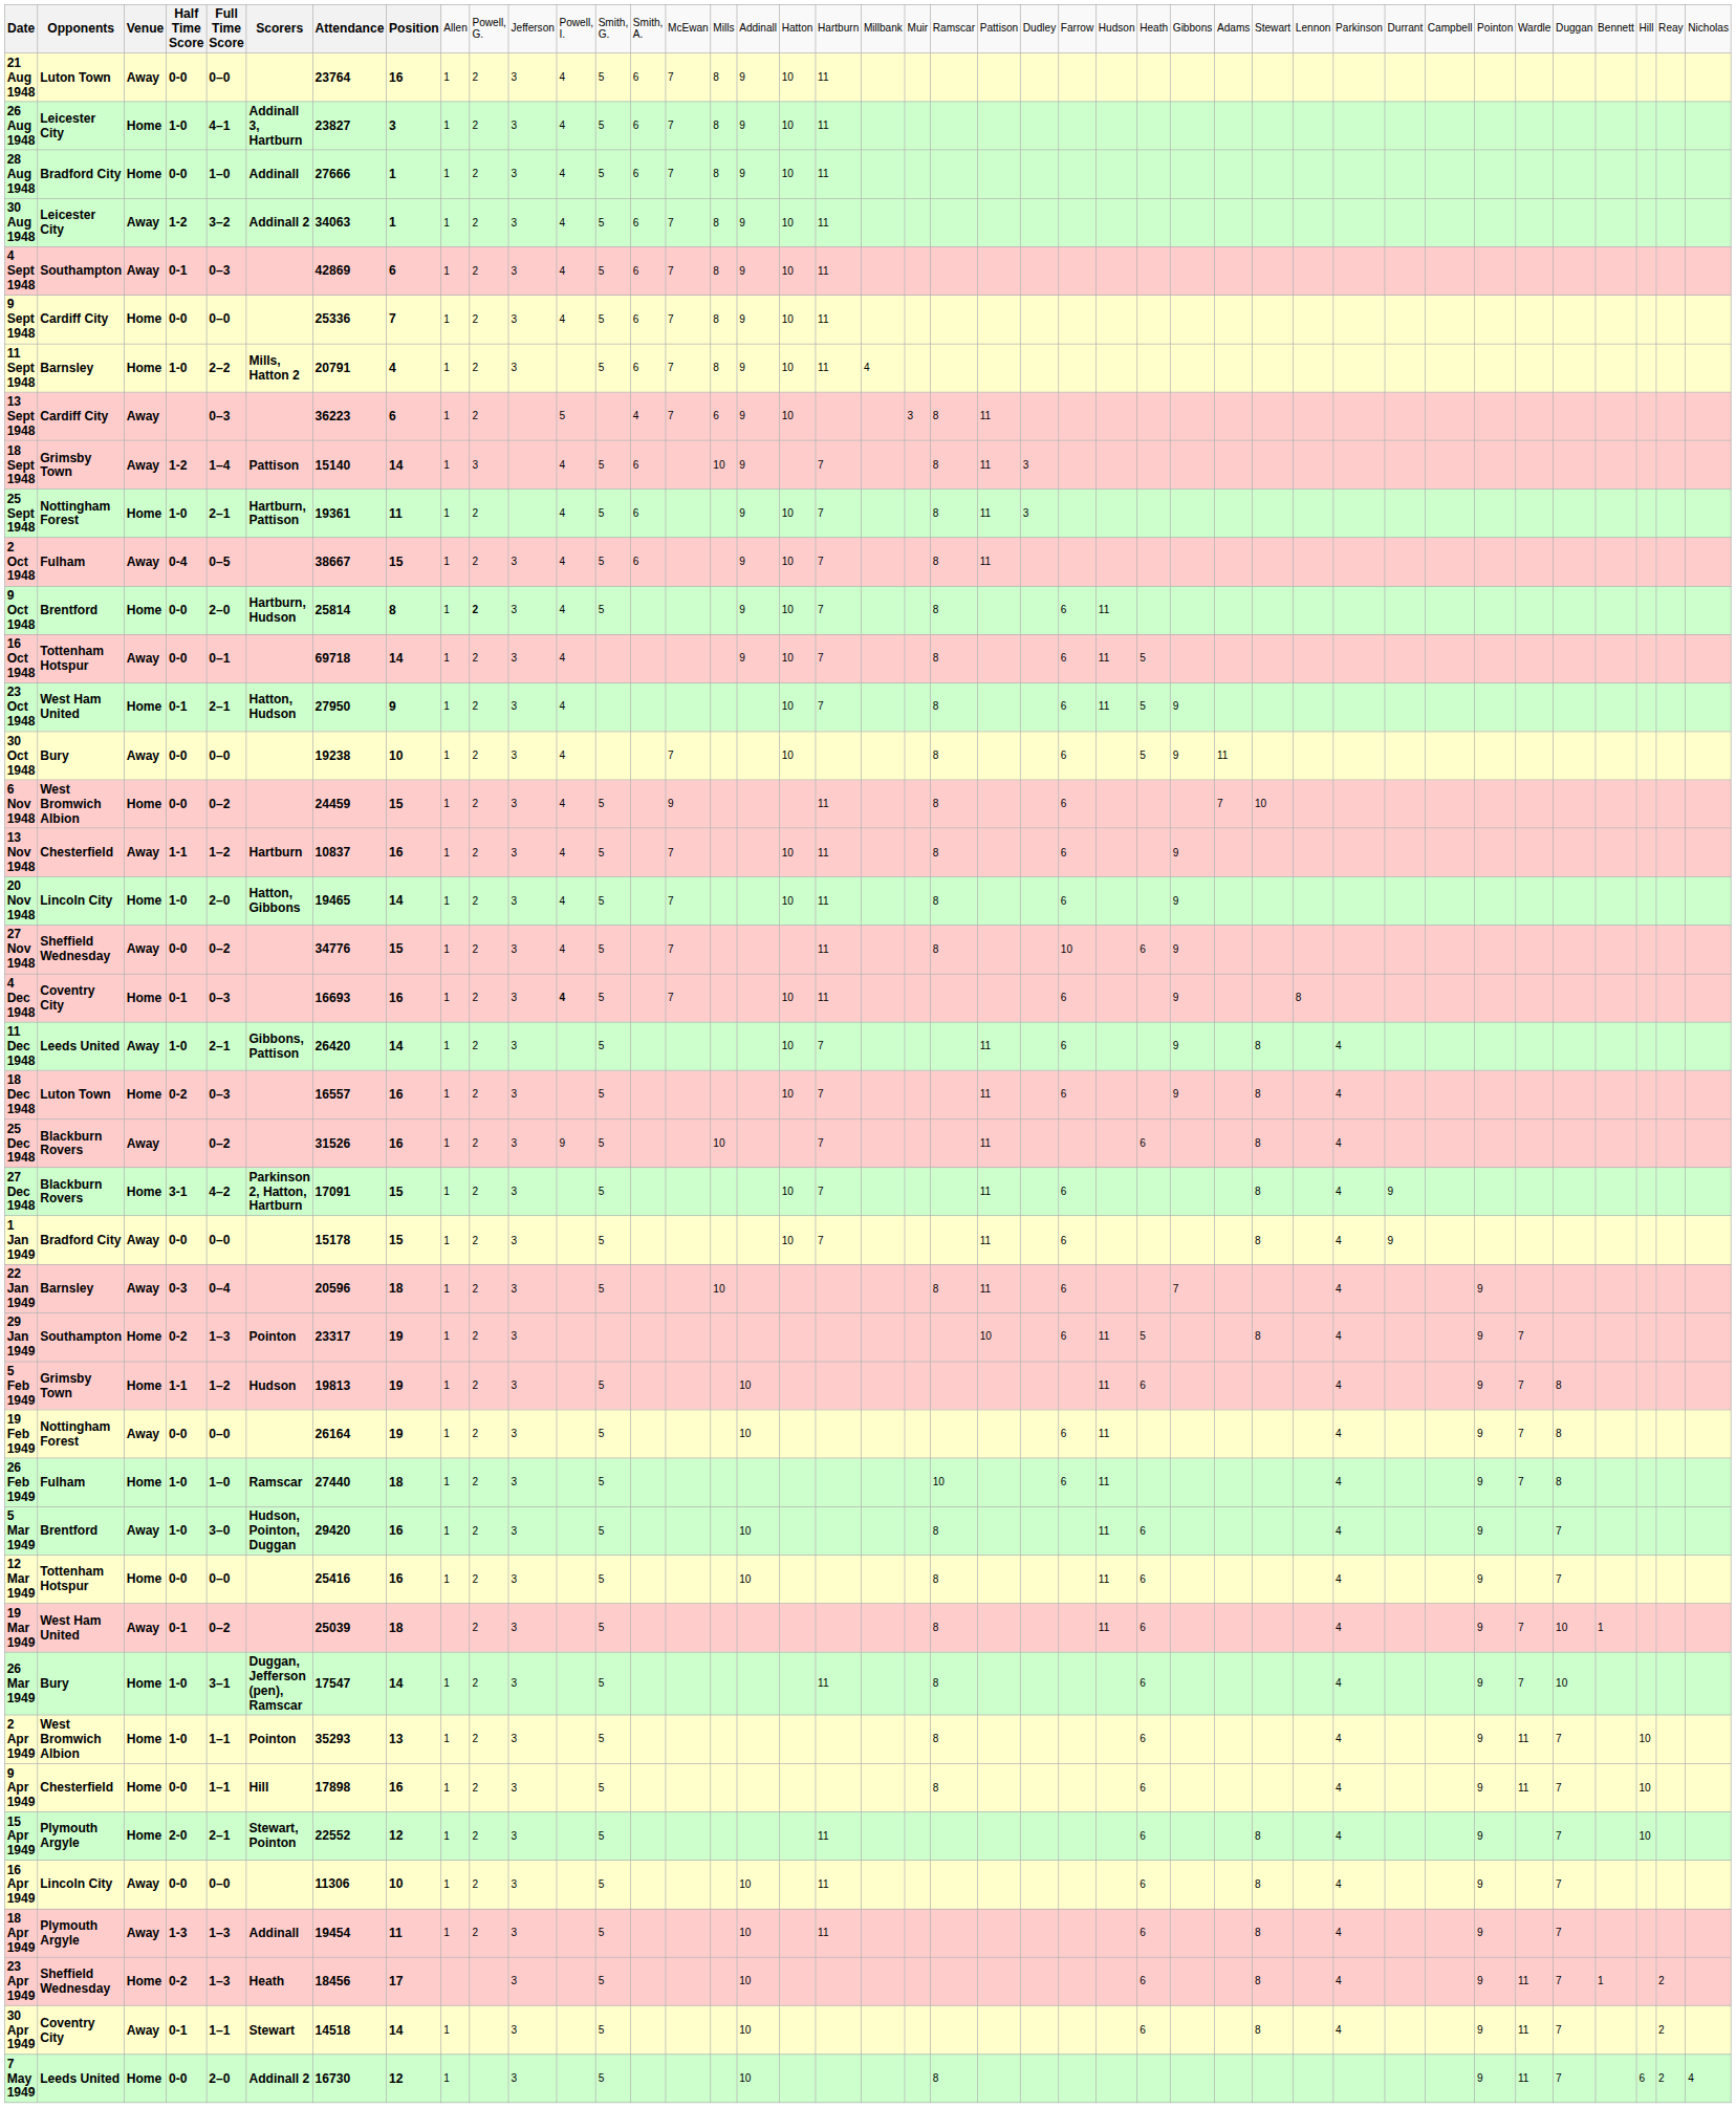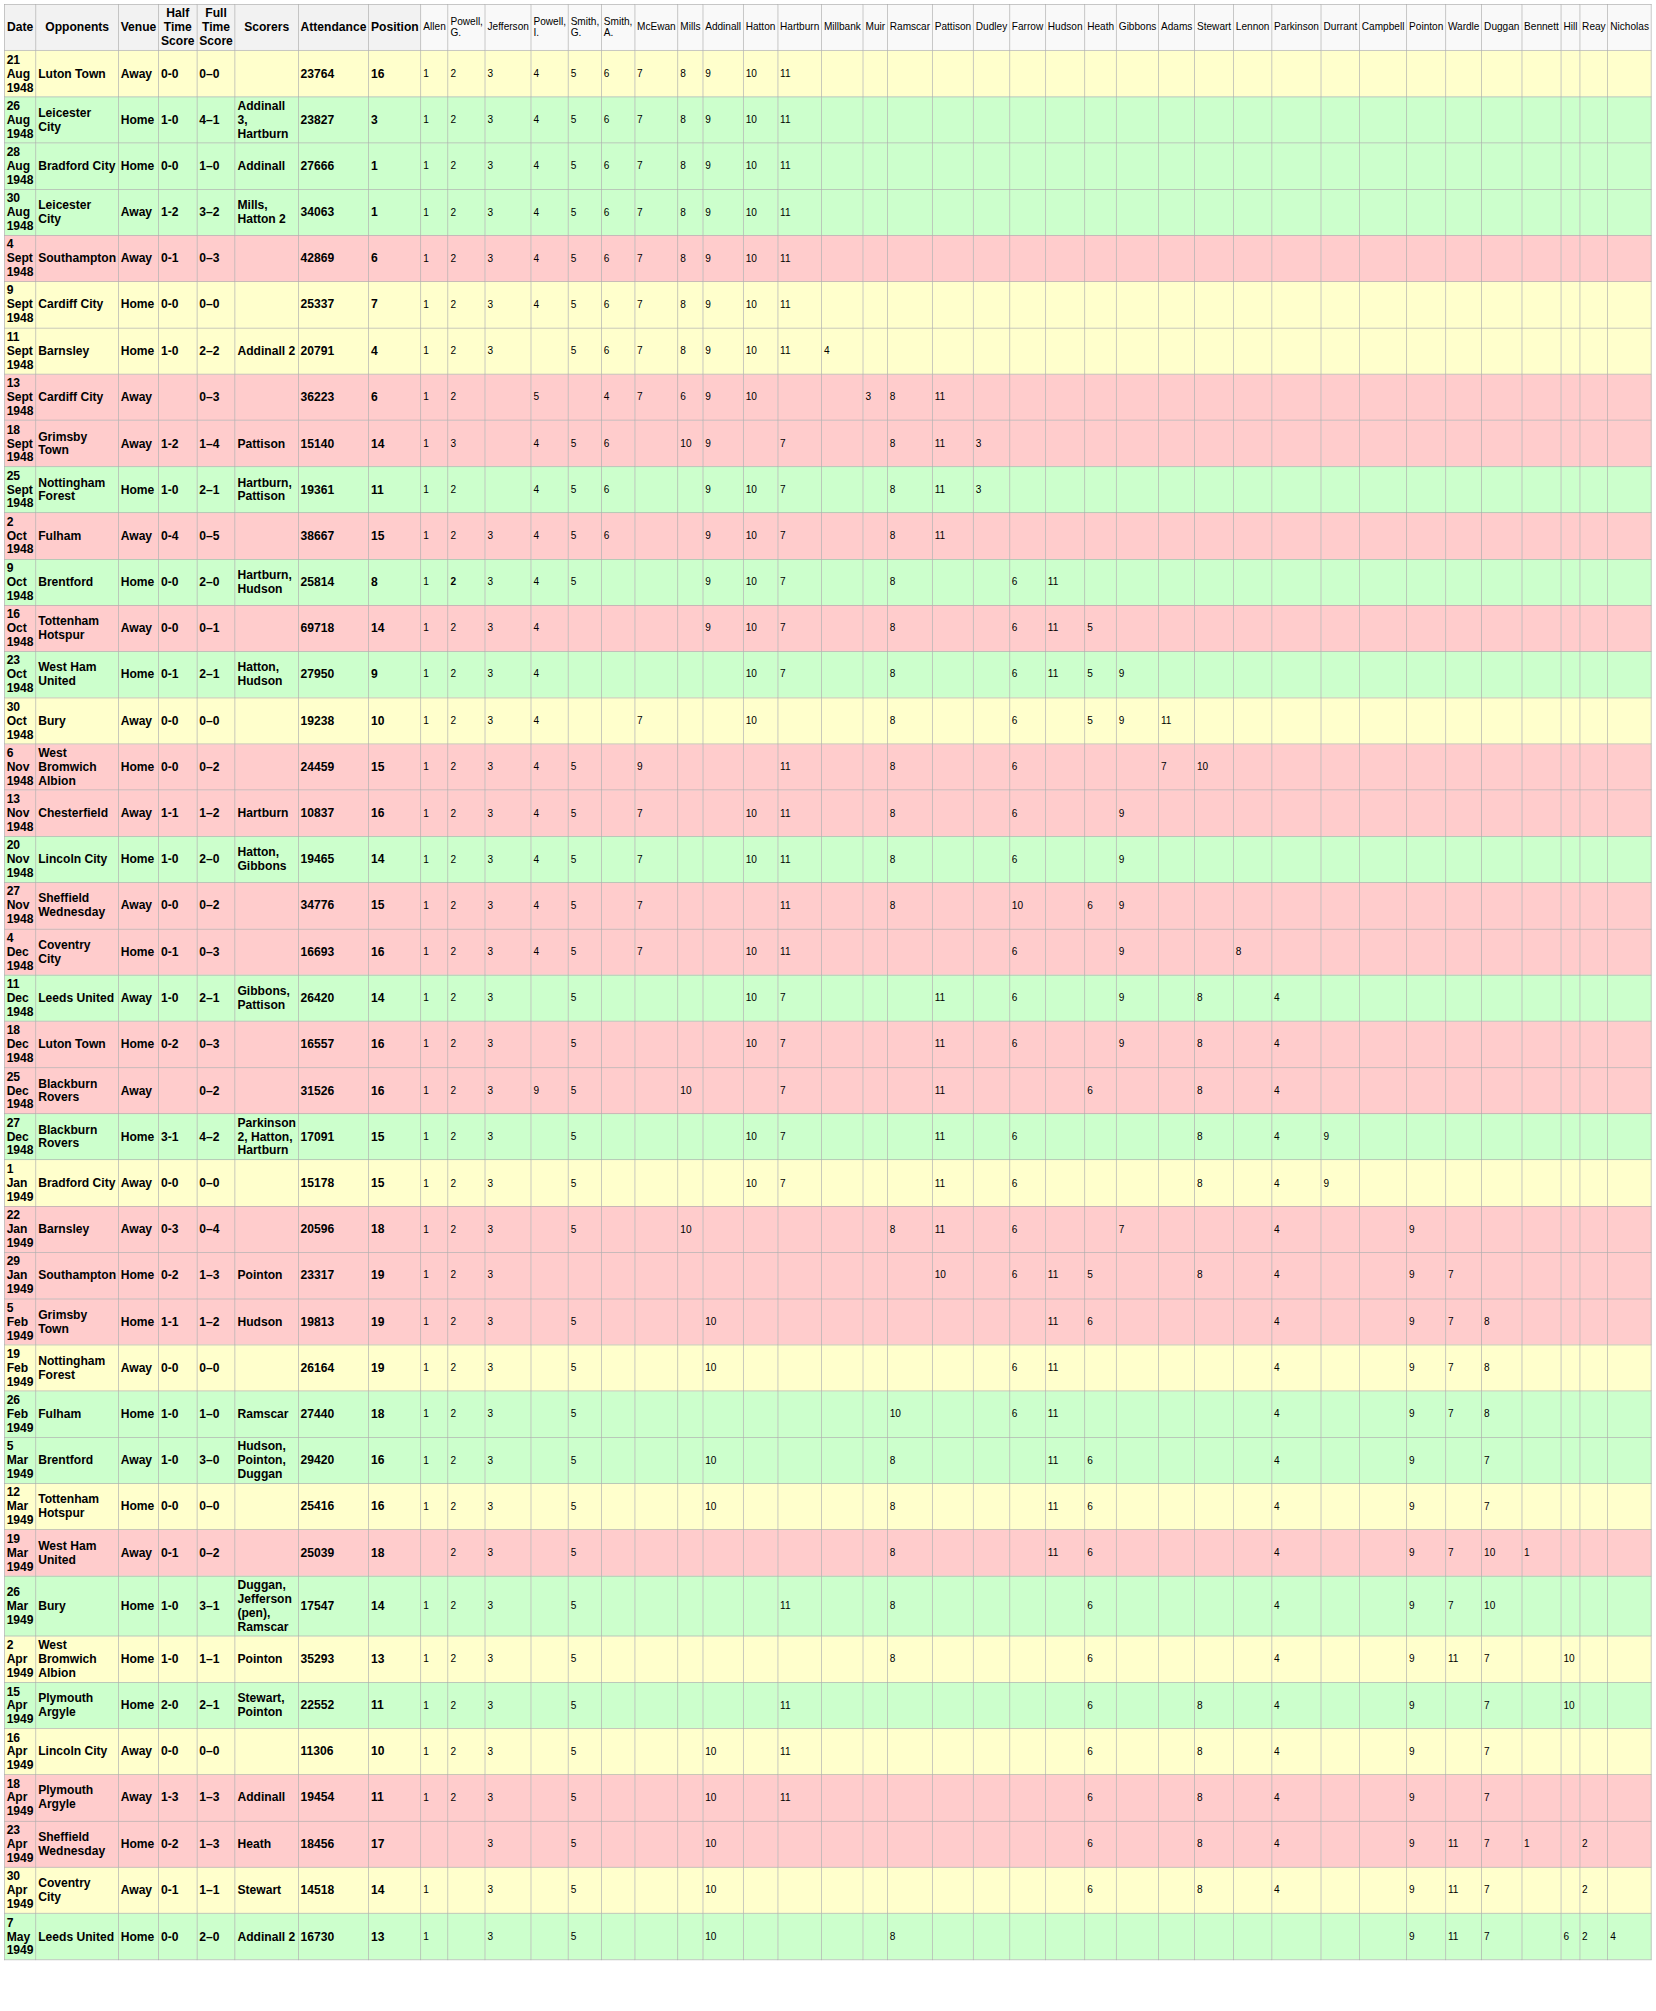30 Aug 1948 | column 6: Addinall 2 -> Mills, Hatton 2
9 Sept 1948 | column 7: 25336 -> 25337
11 Sept 1948 | column 6: Mills, Hatton 2 -> Addinall 2
4 Dec 1948 | column 12: bold -> normal
- row: 9 Apr 1949 | Chesterfield | Home | 0-0 | 1–1 | Hill | 17898 | 16 | 1 | 2 | 3 | 5 | 8 | 6 | 4 | 9 | 11 | 7 | 10
15 Apr 1949 | column 8: 12 -> 11
7 May 1949 | column 8: 12 -> 13
